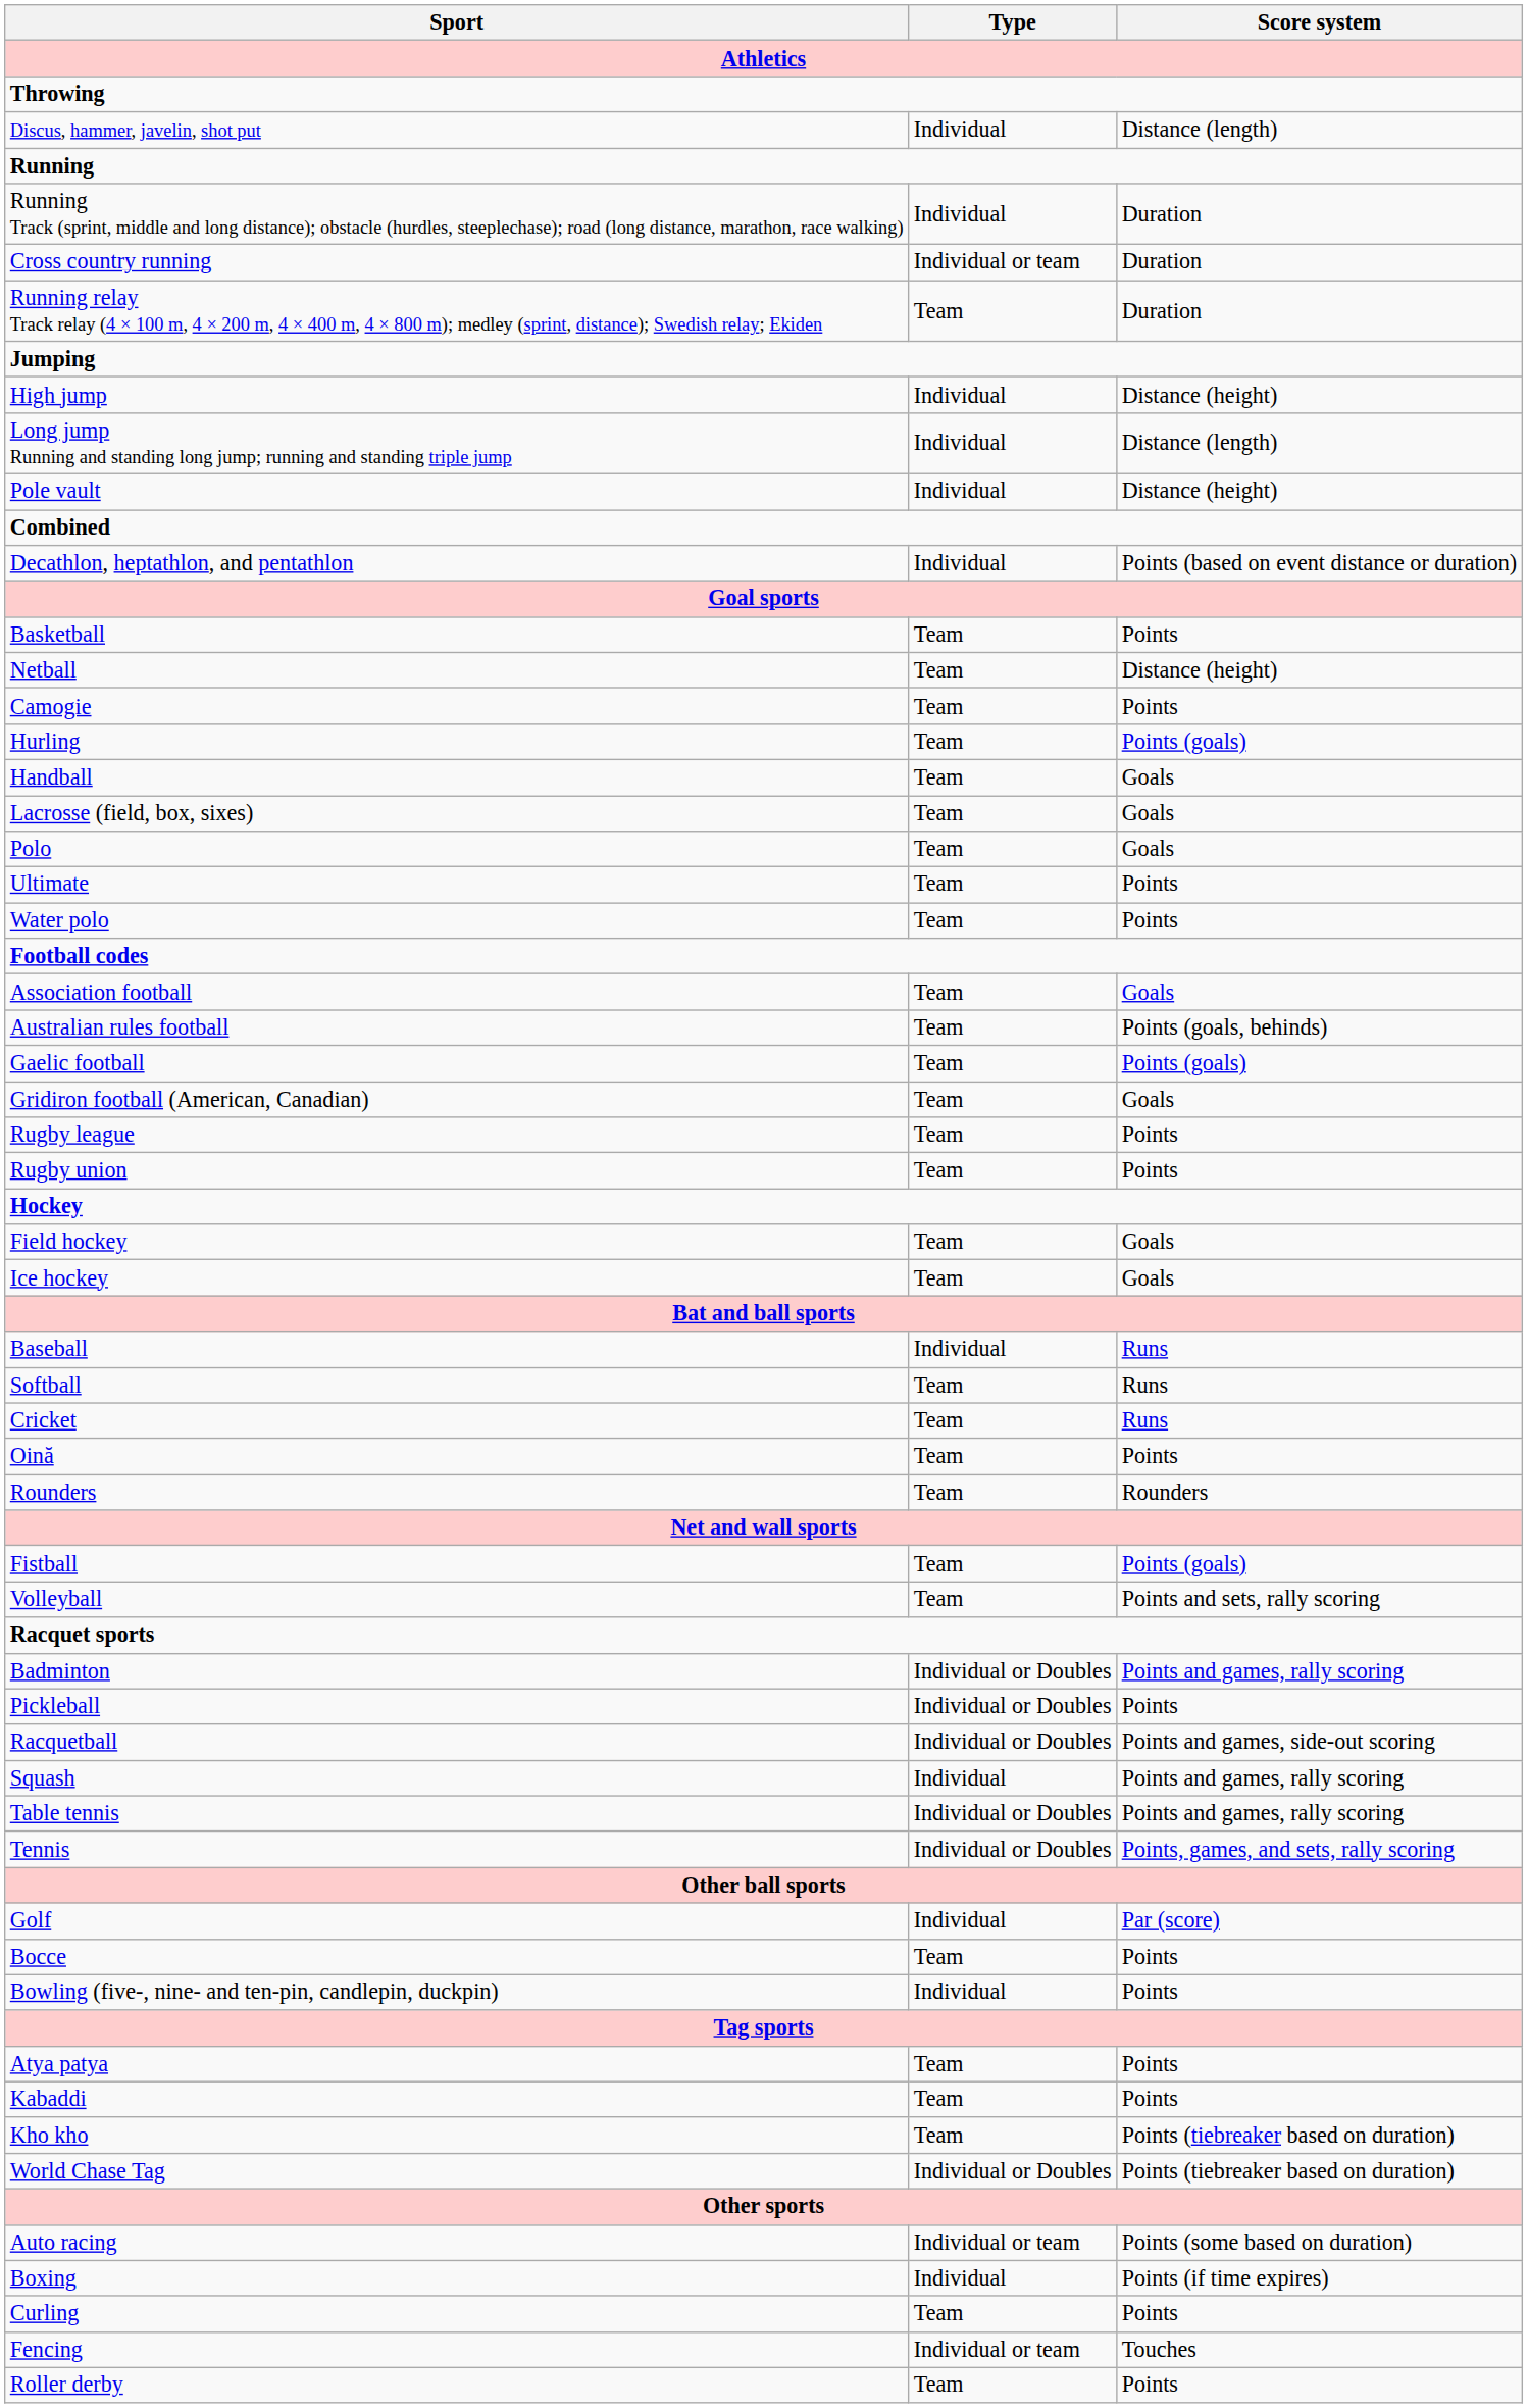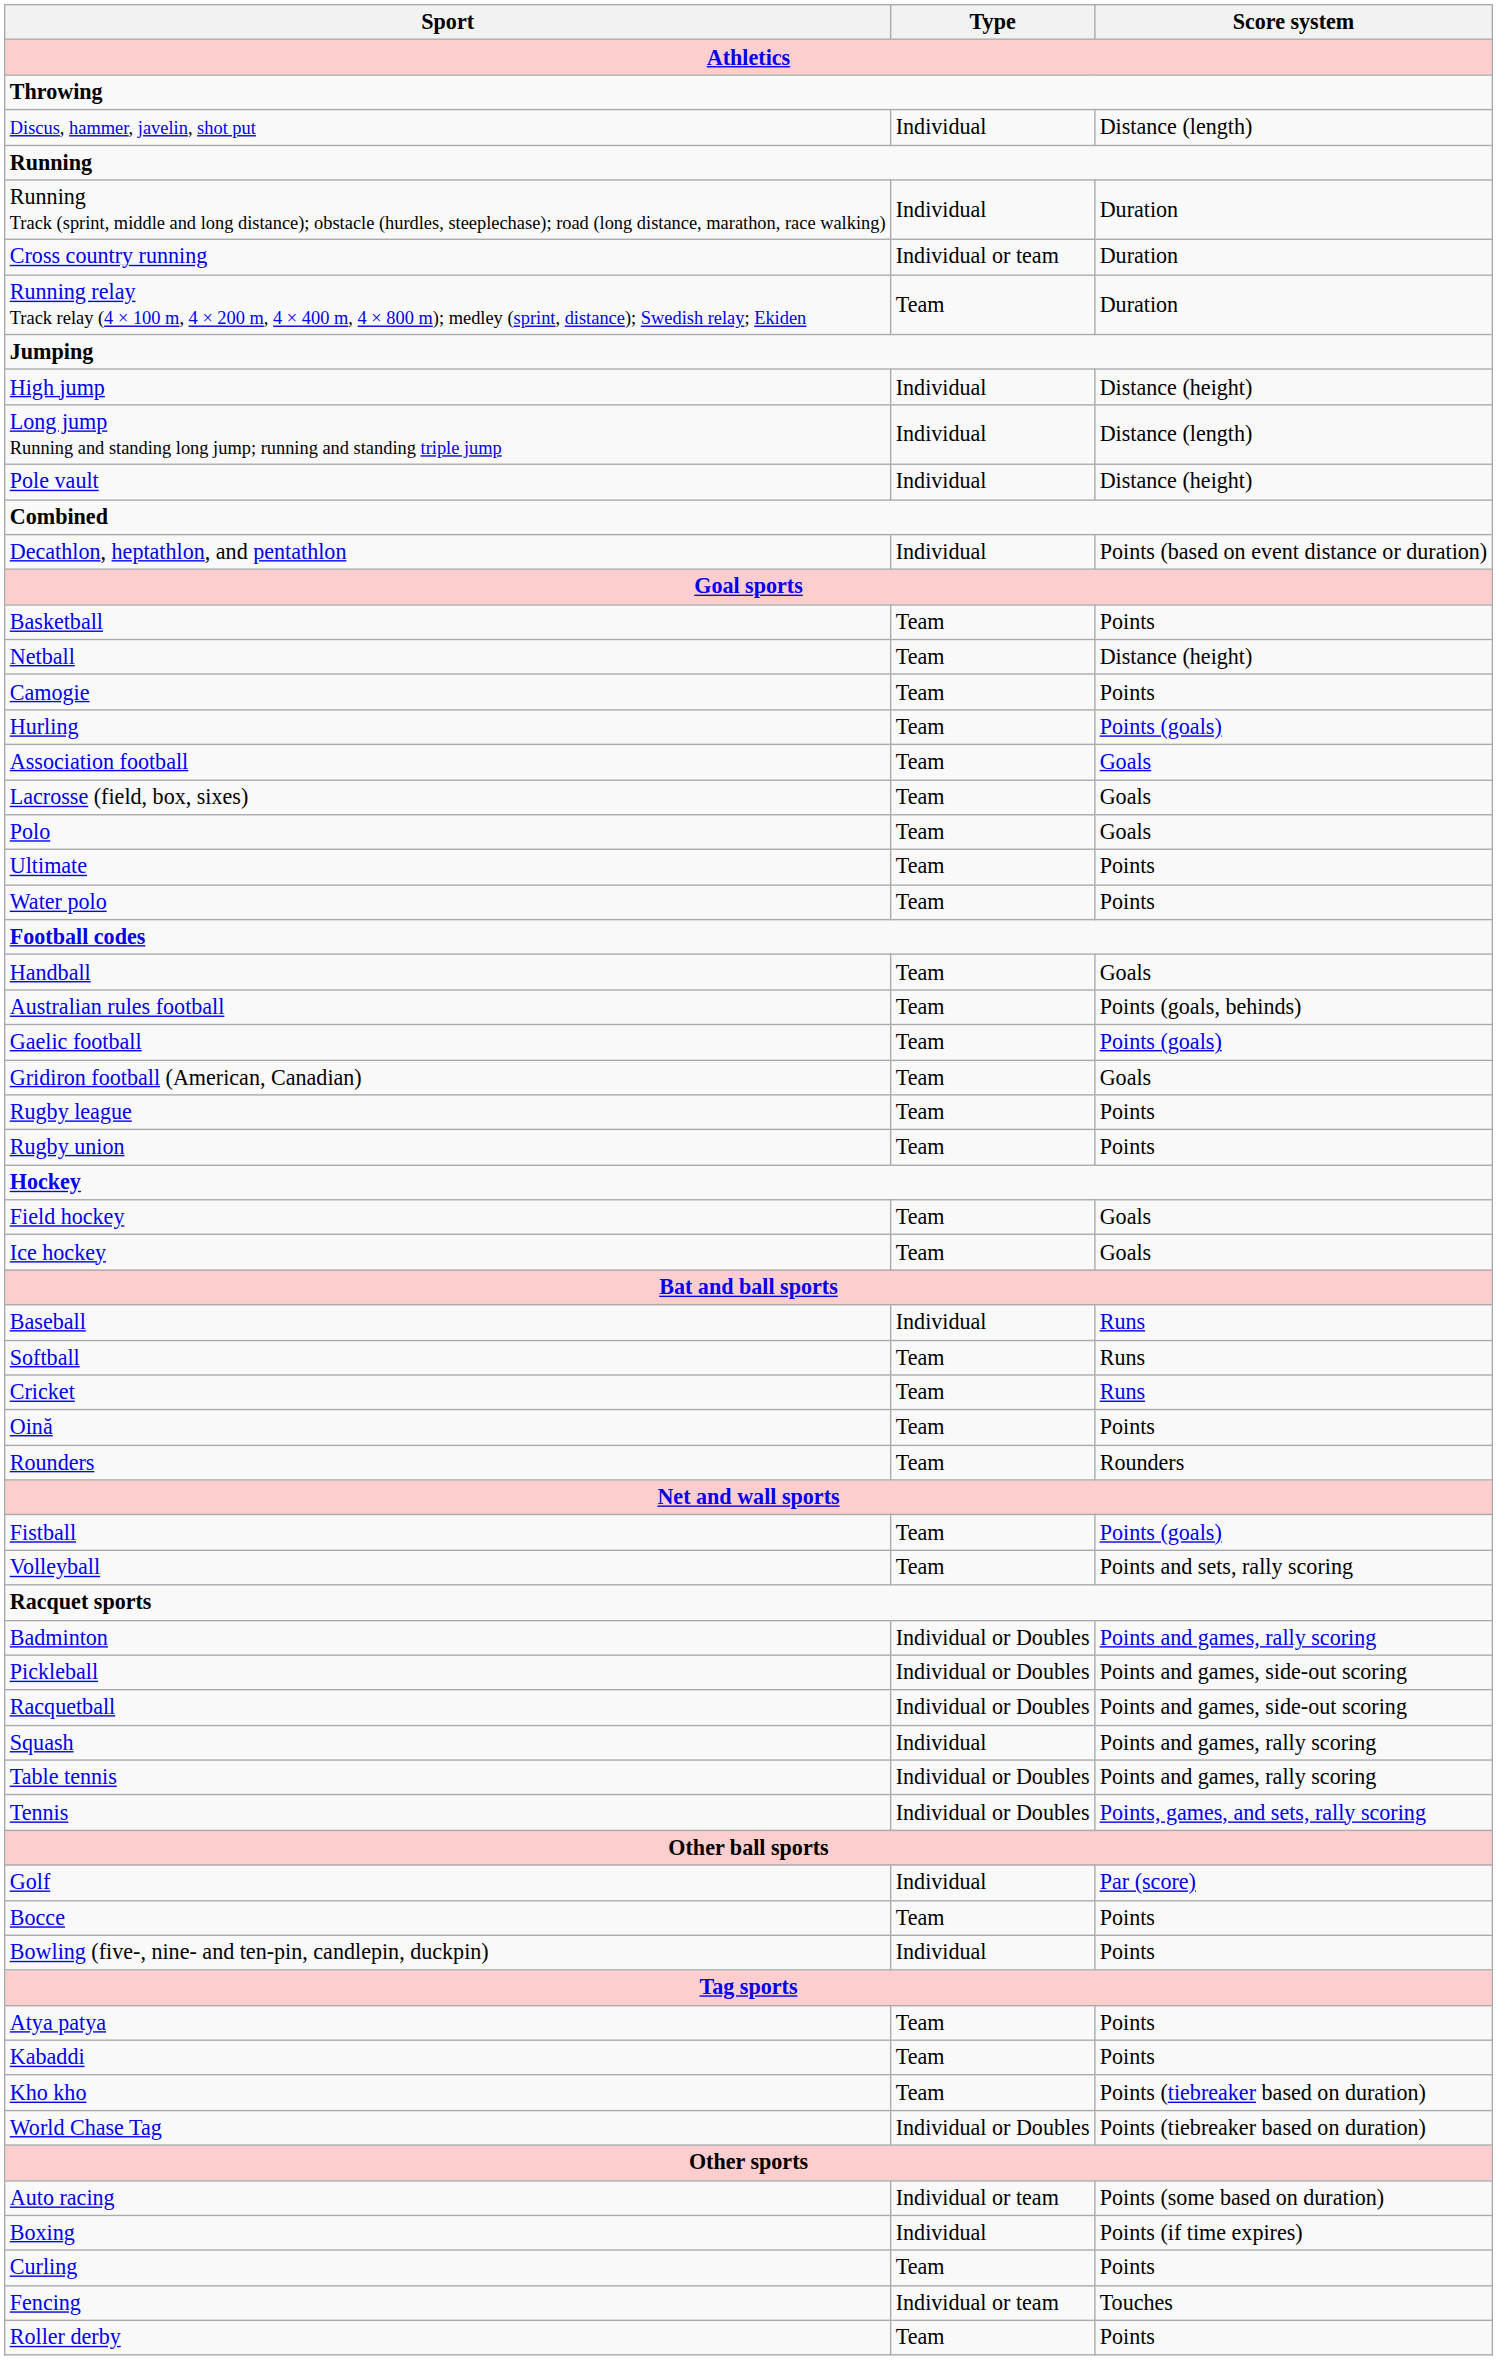rows swapped: Handball <-> Association football
Pickleball | Score system: Points -> Points and games, side-out scoring
